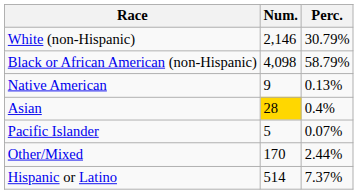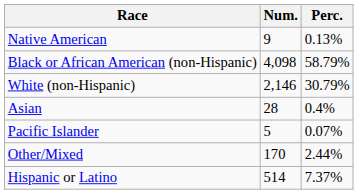rows swapped: White (non-Hispanic) <-> Native American
Asian | Num.: gold background -> no background
